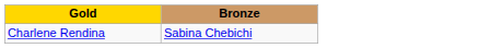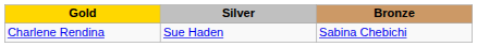+ column: Silver | Sue Haden
